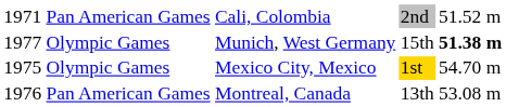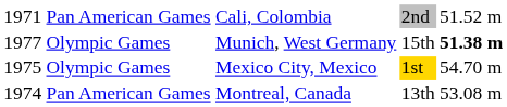Montreal, Canada | column 1: 1976 -> 1974
